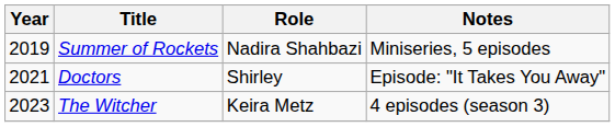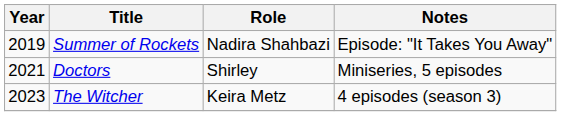Summer of Rockets | Notes: Miniseries, 5 episodes -> Episode: "It Takes You Away"
Doctors | Notes: Episode: "It Takes You Away" -> Miniseries, 5 episodes
